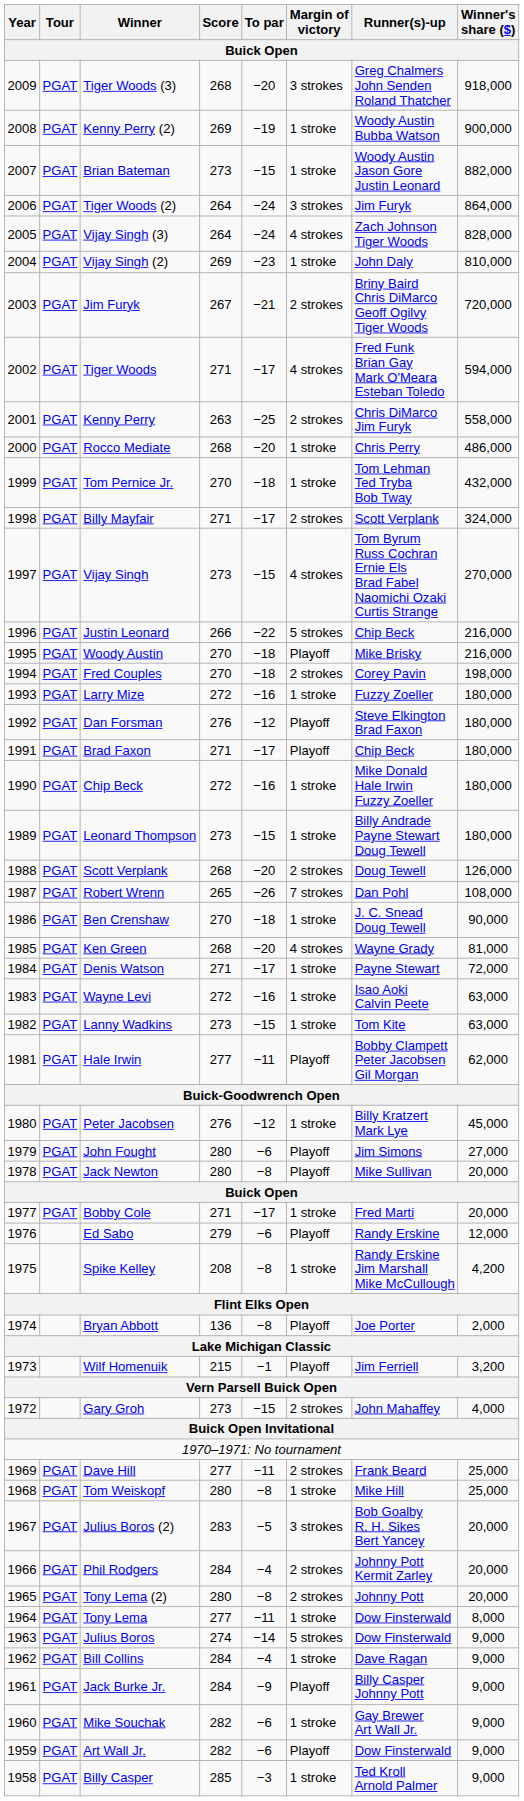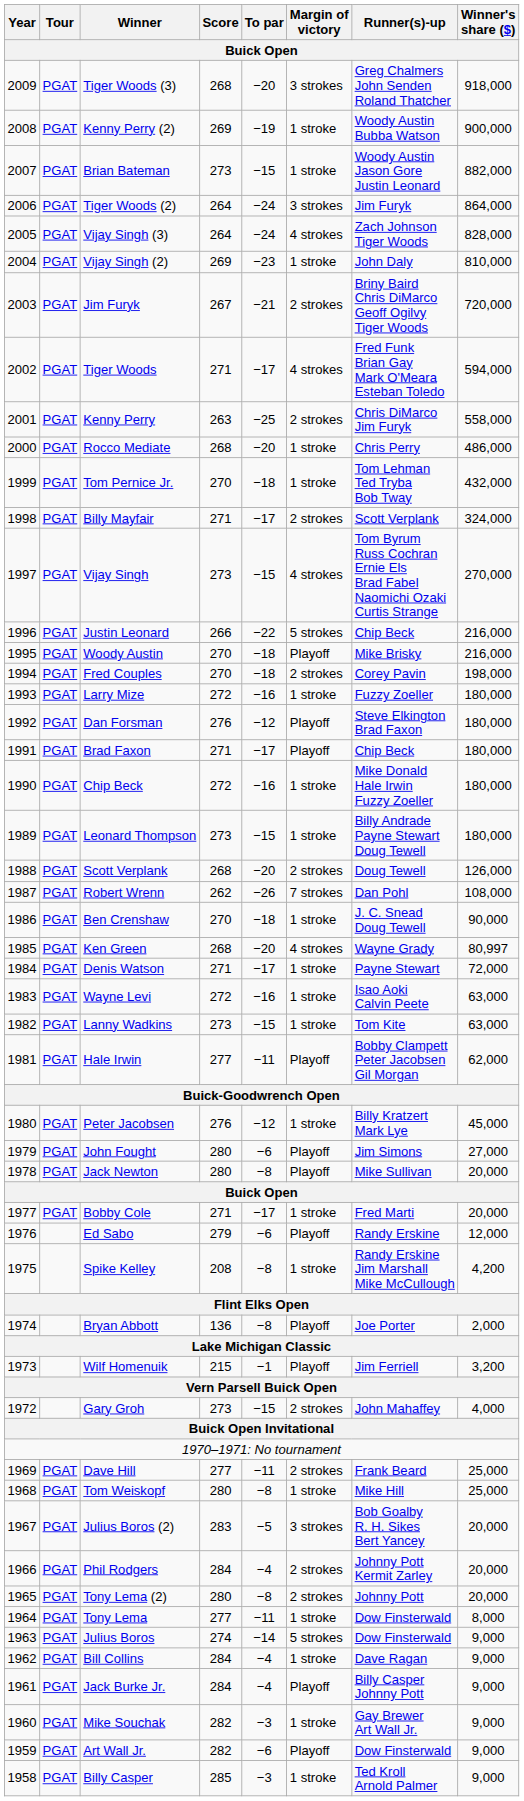Robert Wrenn | Score: 265 -> 262
Ken Green | Winner's share ($): 81,000 -> 80,997
Jack Burke Jr. | To par: −9 -> −4
Mike Souchak | To par: −6 -> −3
